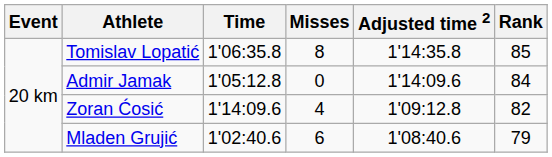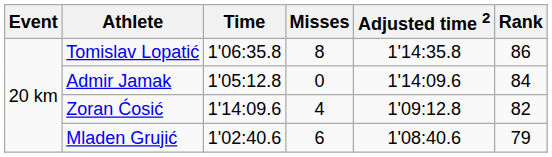Tomislav Lopatić | Rank: 85 -> 86
